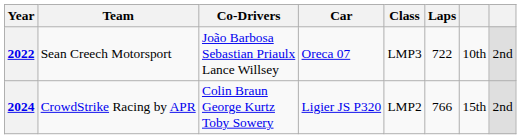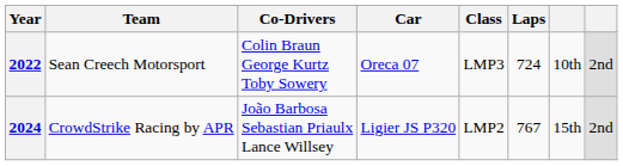2022 | Co-Drivers: João Barbosa Sebastian Priaulx Lance Willsey -> Colin Braun George Kurtz Toby Sowery
2022 | Laps: 722 -> 724
2024 | Co-Drivers: Colin Braun George Kurtz Toby Sowery -> João Barbosa Sebastian Priaulx Lance Willsey
2024 | Laps: 766 -> 767
